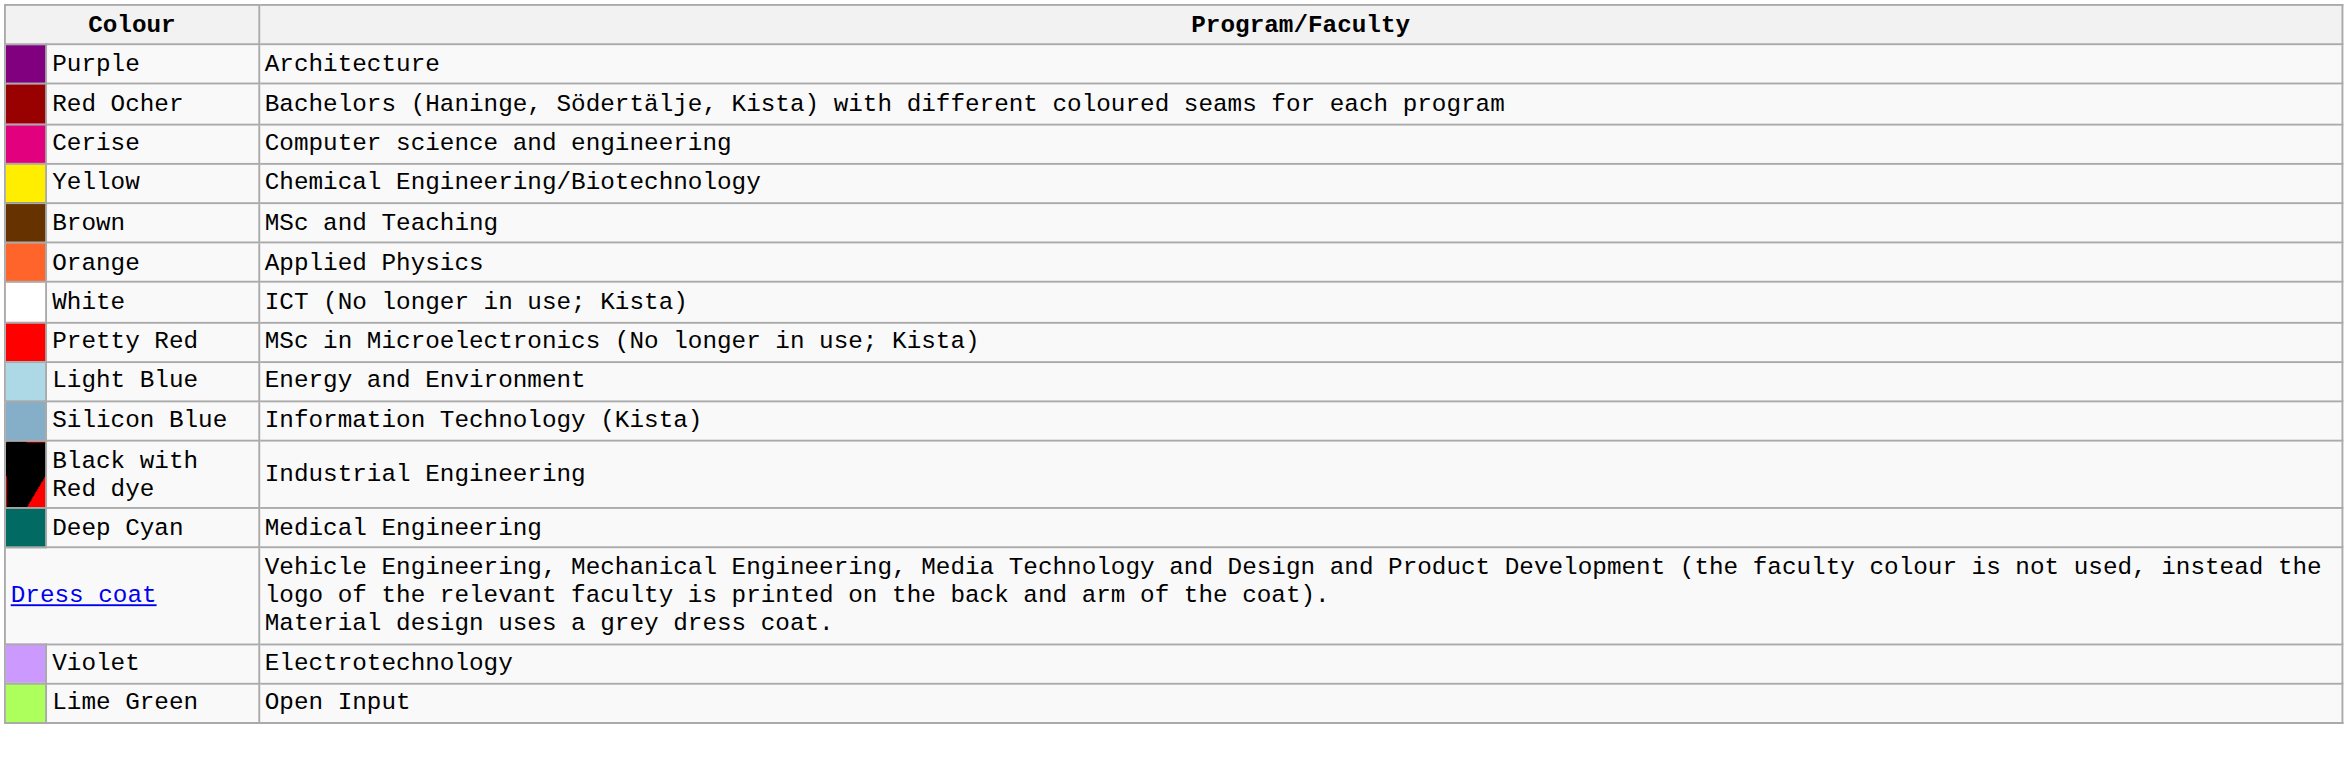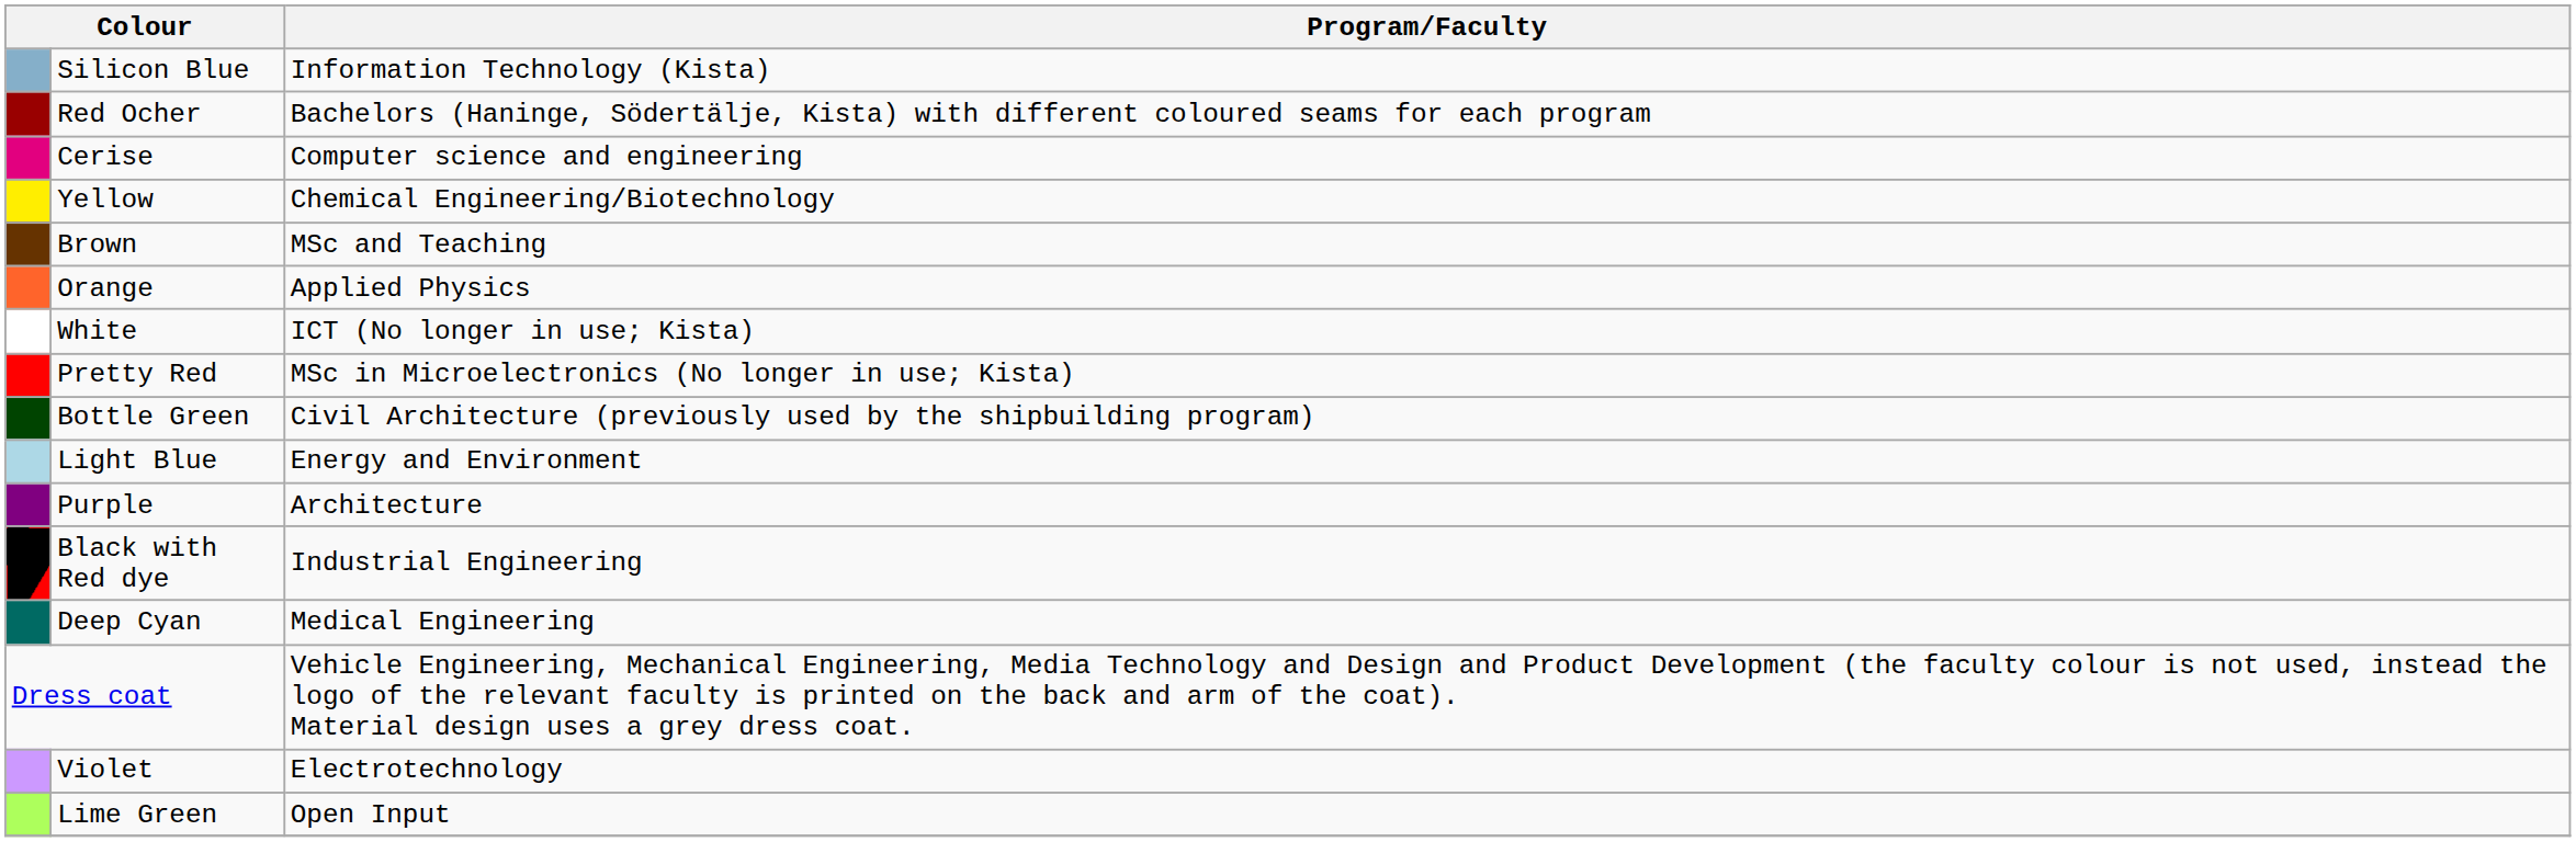rows swapped: Purple <-> Silicon Blue
+ row: Bottle Green | Civil Architecture (previously used by the shipbuilding program)
